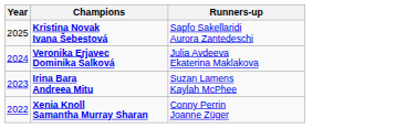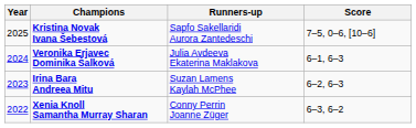+ column: Score | 7–5, 0–6, [10–6] | 6–1, 6–3 | 6–2, 6–3 | 6–3, 6–2
